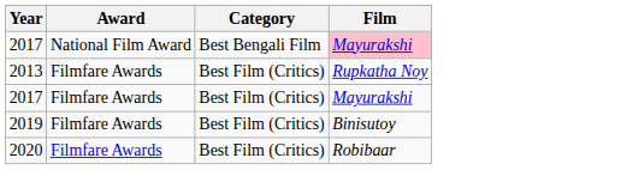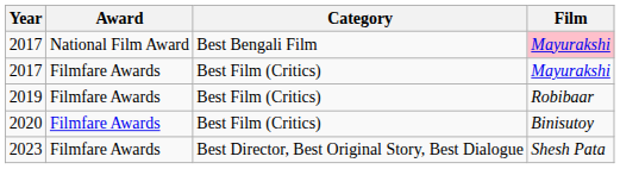- row: 2013 | Filmfare Awards | Best Film (Critics) | Rupkatha Noy
2019 | Film: Binisutoy -> Robibaar
2020 | Film: Robibaar -> Binisutoy
+ row: 2023 | Filmfare Awards | Best Director, Best Original Story, Best Dialogue | Shesh Pata
